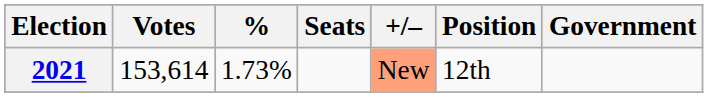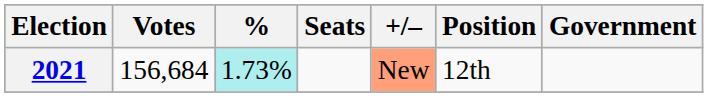2021 | Votes: 153,614 -> 156,684
2021 | %: no background -> paleturquoise background
